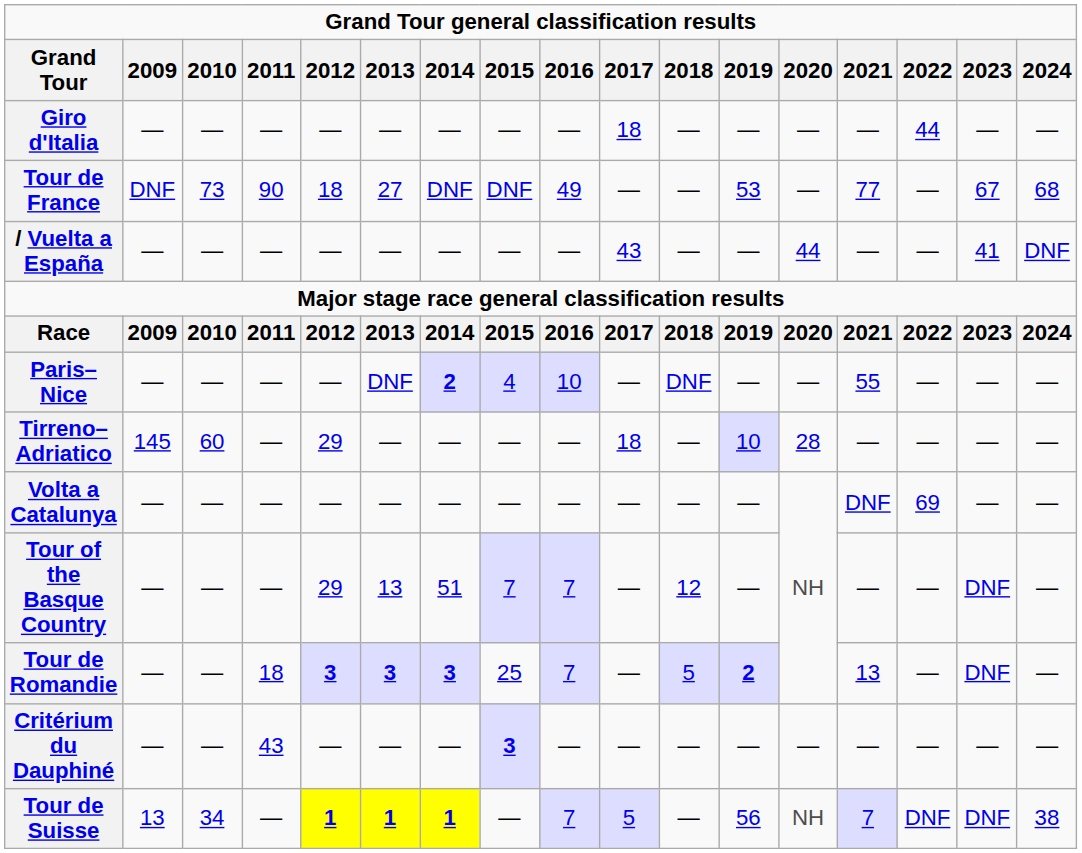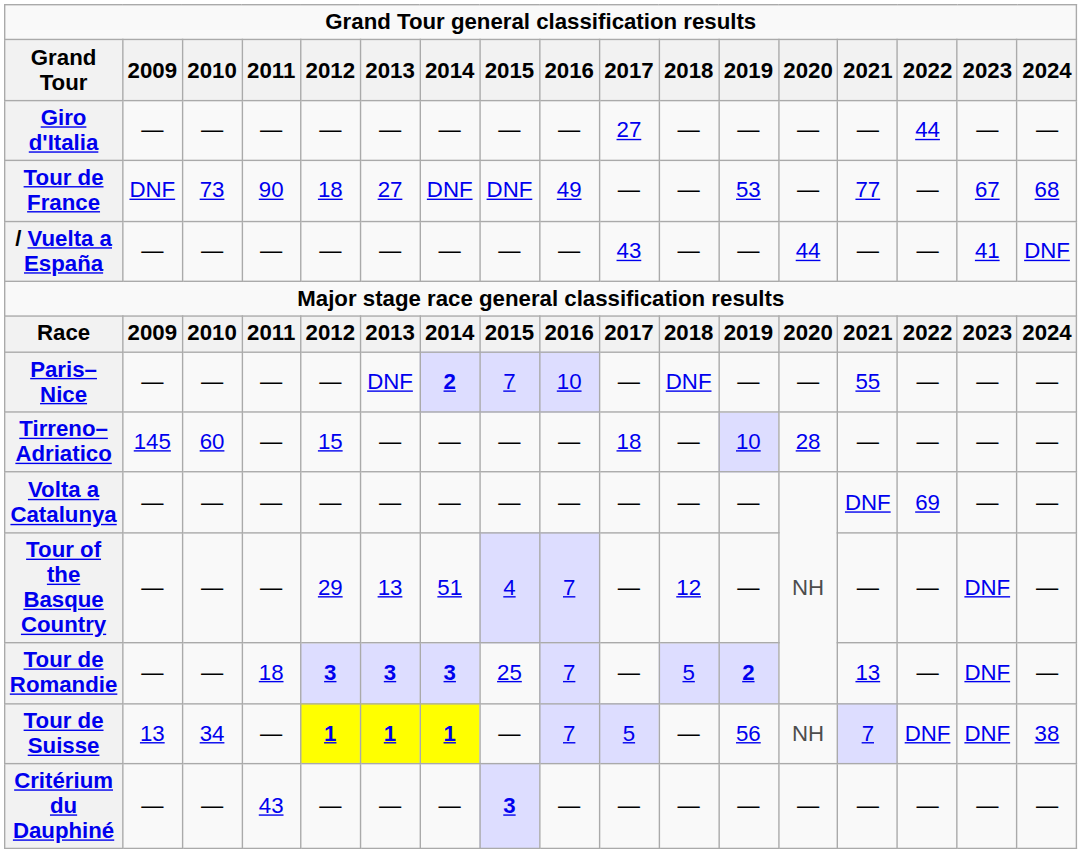Giro d'Italia | 2017: 18 -> 27
Paris–Nice | 2015: 4 -> 7
Tirreno–Adriatico | 2012: 29 -> 15
Tour of the Basque Country | 2015: 7 -> 4
rows swapped: Critérium du Dauphiné <-> Tour de Suisse
